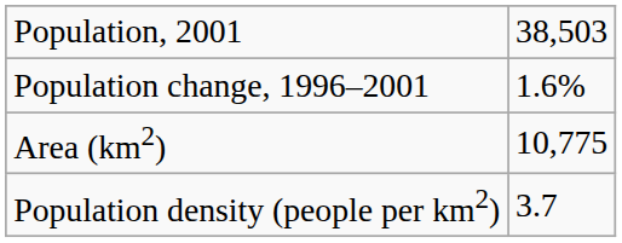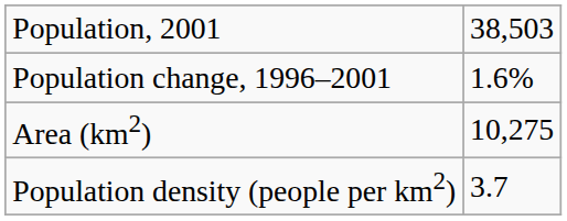Area (km2) | column 2: 10,775 -> 10,275
